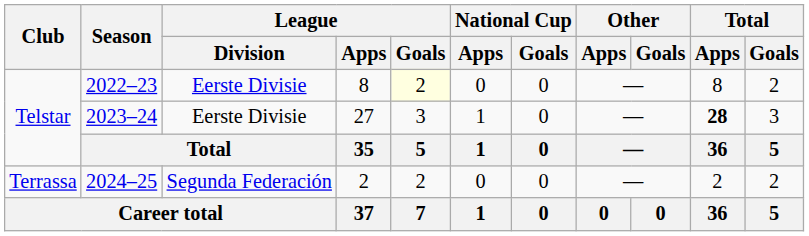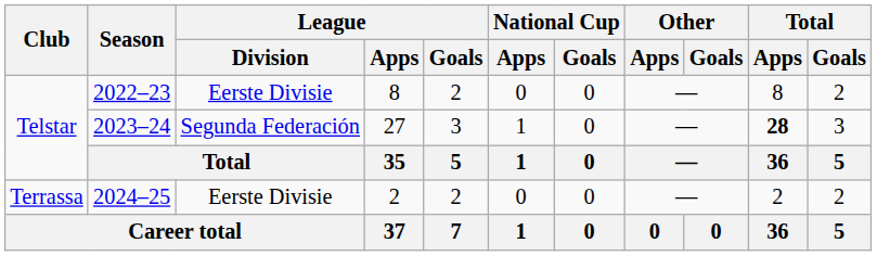2022–23 | League / Goals: lightyellow background -> no background
2023–24 | League / Division: Eerste Divisie -> Segunda Federación
2024–25 | League / Division: Segunda Federación -> Eerste Divisie
